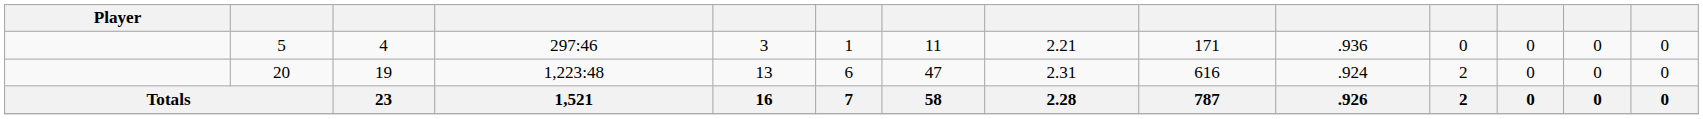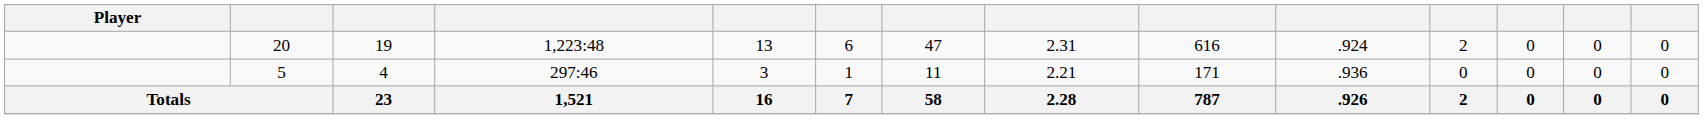rows swapped: 20 <-> 5
